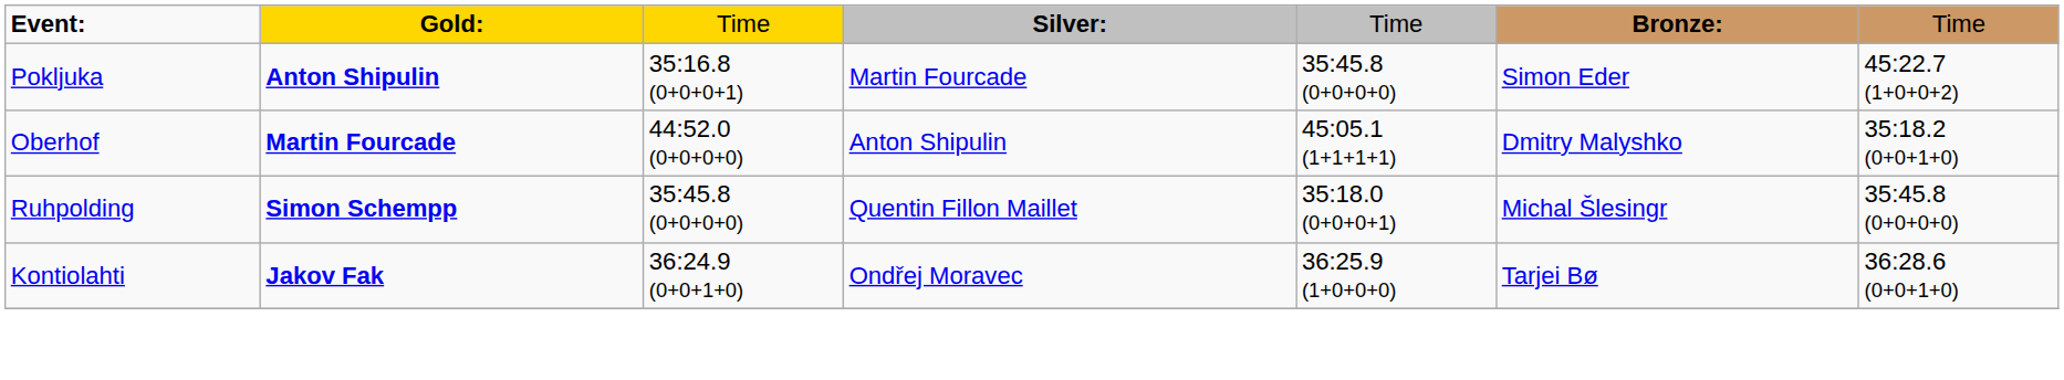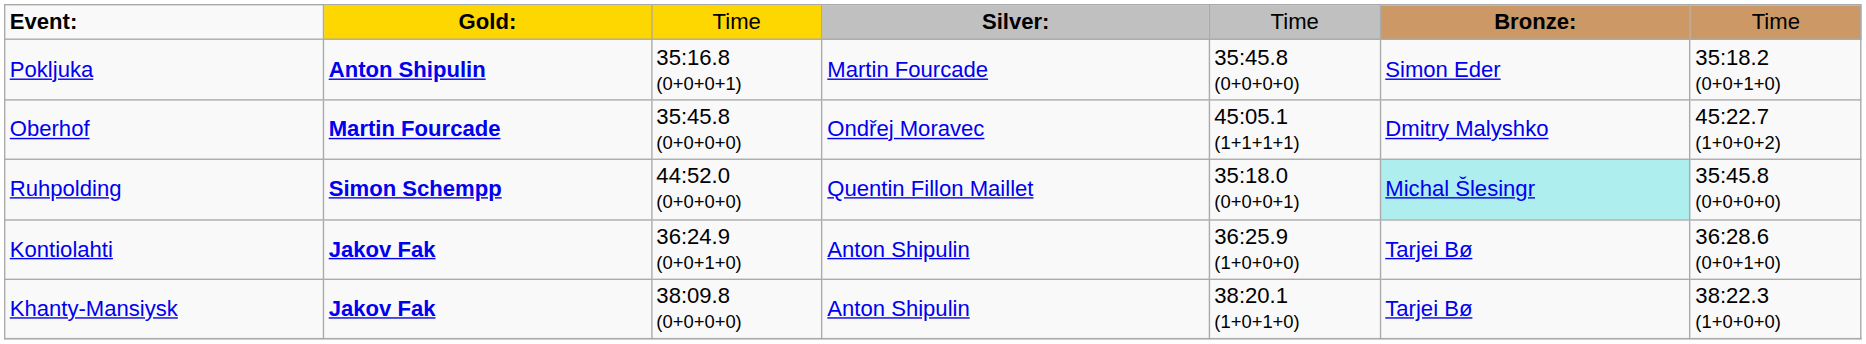Pokljuka | column 7: 45:22.7 (1+0+0+2) -> 35:18.2 (0+0+1+0)
Oberhof | column 3: 44:52.0 (0+0+0+0) -> 35:45.8 (0+0+0+0)
Oberhof | column 4: Anton Shipulin -> Ondřej Moravec
Oberhof | column 7: 35:18.2 (0+0+1+0) -> 45:22.7 (1+0+0+2)
Ruhpolding | column 3: 35:45.8 (0+0+0+0) -> 44:52.0 (0+0+0+0)
Ruhpolding | column 6: no background -> paleturquoise background
Kontiolahti | column 4: Ondřej Moravec -> Anton Shipulin
+ row: Khanty-Mansiysk | Jakov Fak | 38:09.8 (0+0+0+0) | Anton Shipulin | 38:20.1 (1+0+1+0) | Tarjei Bø | 38:22.3 (1+0+0+0)
